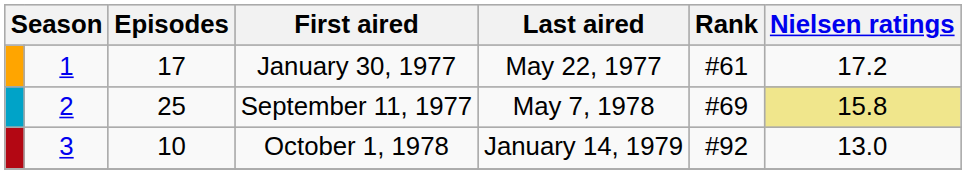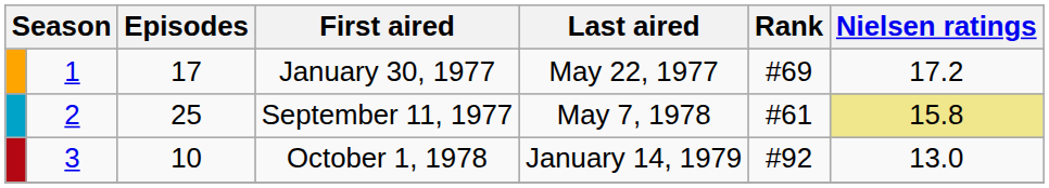January 30, 1977 | Rank: #61 -> #69
September 11, 1977 | Rank: #69 -> #61
